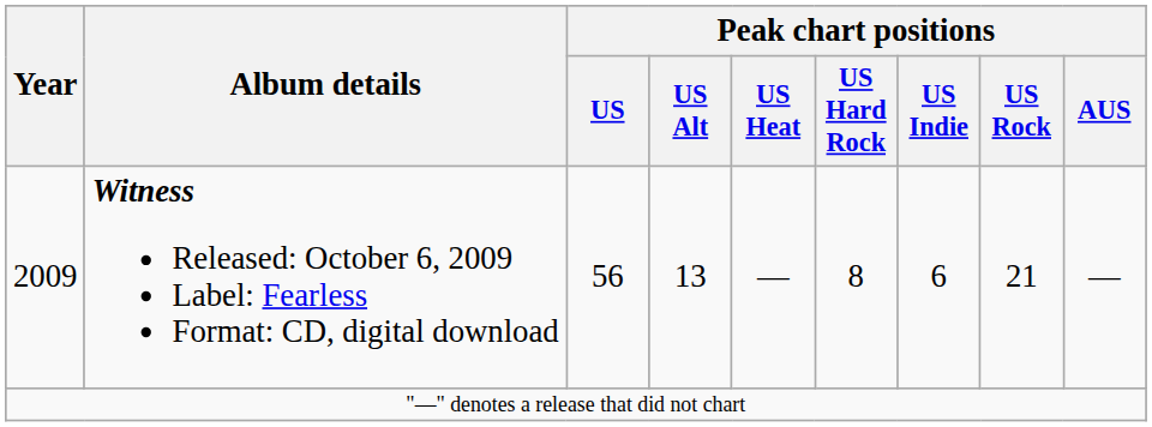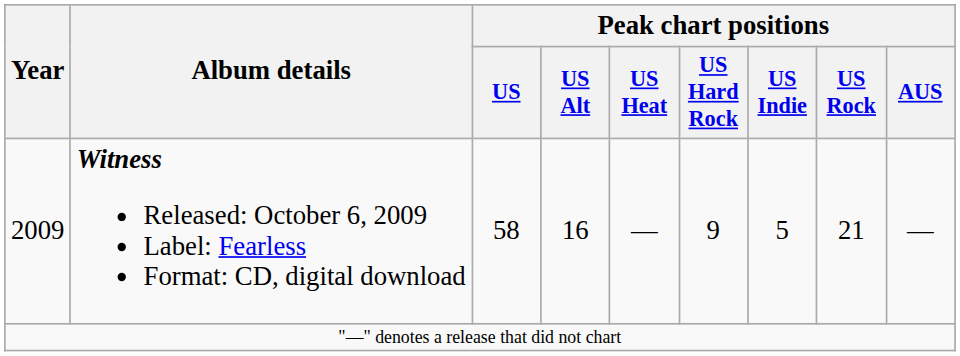2009 | Peak chart positions / US: 56 -> 58
2009 | Peak chart positions / US Alt: 13 -> 16
2009 | Peak chart positions / US Hard Rock: 8 -> 9
2009 | Peak chart positions / US Indie: 6 -> 5
